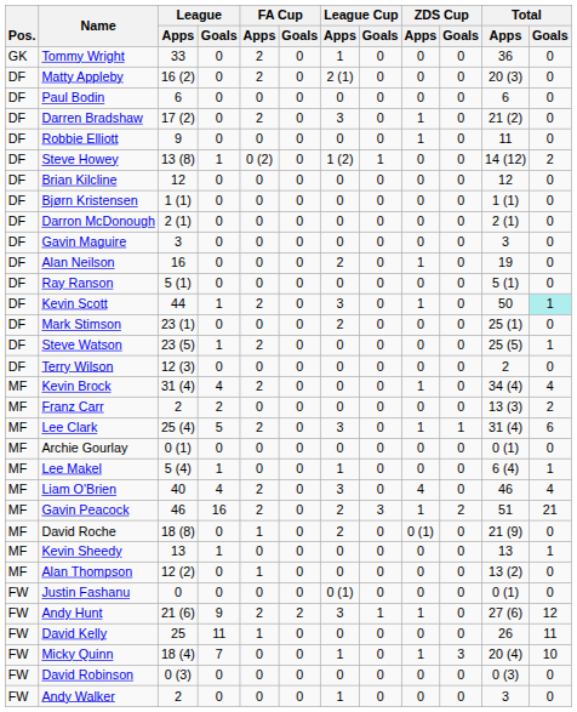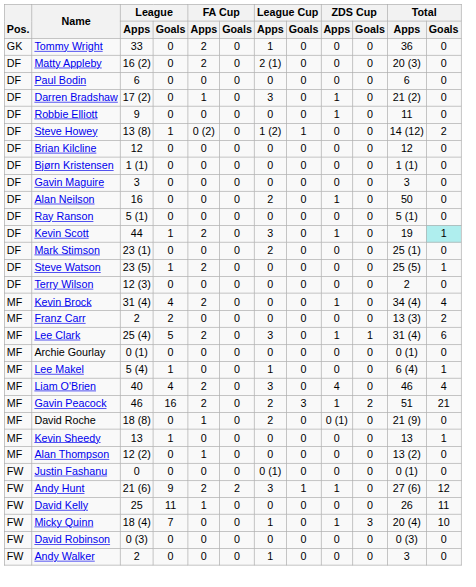Darren Bradshaw | FA Cup / Apps: 2 -> 1
- row: DF | Darron McDonough | 2 (1) | 0 | 0 | 0 | 0 | 0 | 0 | 0 | 2 (1) | 0
Alan Neilson | Total / Apps: 19 -> 50
Kevin Scott | Total / Apps: 50 -> 19
